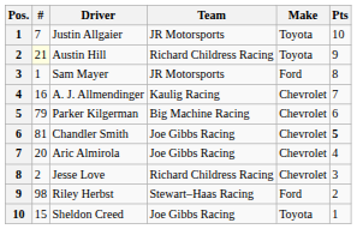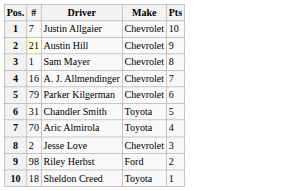- column: Team | JR Motorsports | Richard Childress Racing | JR Motorsports | Kaulig Racing | Big Machine Racing | Joe Gibbs Racing | Joe Gibbs Racing | Richard Childress Racing | Stewart–Haas Racing | Joe Gibbs Racing
Justin Allgaier | Make: Toyota -> Chevrolet
Austin Hill | Make: Toyota -> Chevrolet
Sam Mayer | Make: Ford -> Chevrolet
Chandler Smith | #: 81 -> 31
Chandler Smith | Make: Chevrolet -> Toyota
Chandler Smith | Pts: bold -> normal
Aric Almirola | #: 20 -> 70
Aric Almirola | Make: Chevrolet -> Toyota
Sheldon Creed | #: 15 -> 18
